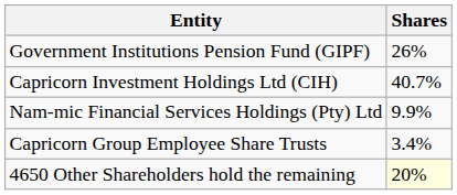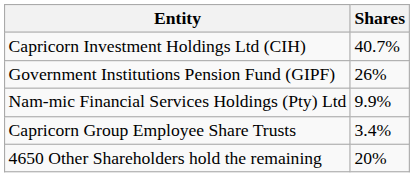rows swapped: Capricorn Investment Holdings Ltd (CIH) <-> Government Institutions Pension Fund (GIPF)
4650 Other Shareholders hold the remaining | Shares: lightyellow background -> no background
